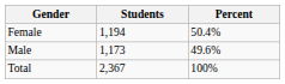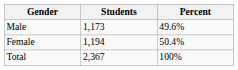rows swapped: Female <-> Male
